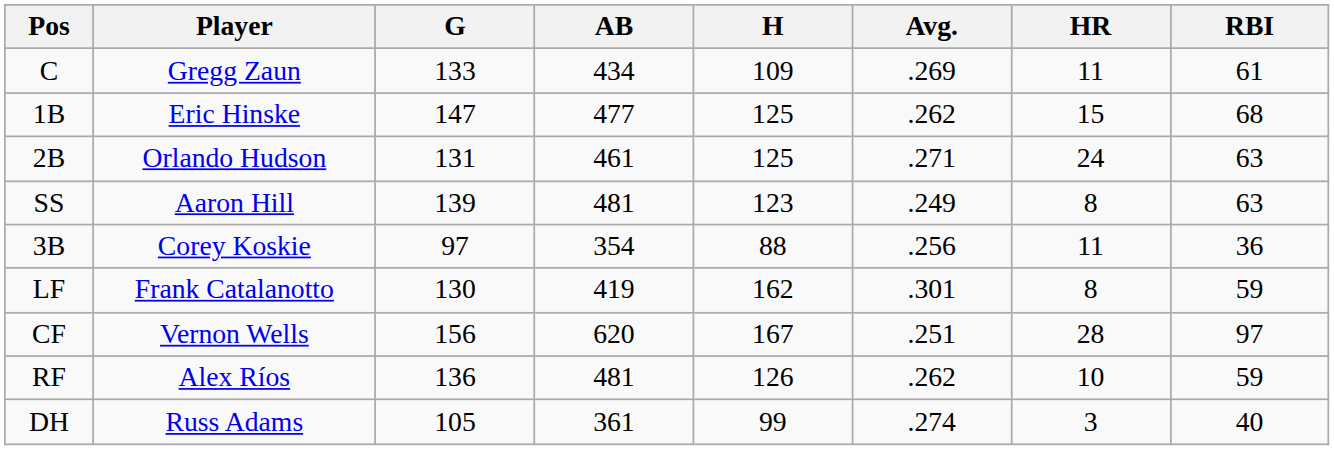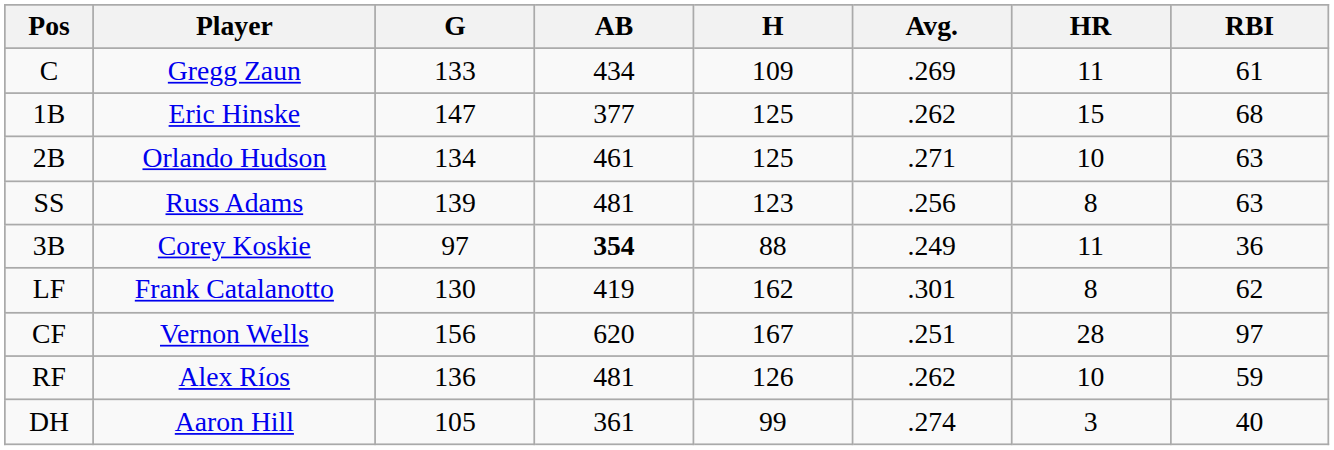1B | AB: 477 -> 377
2B | G: 131 -> 134
2B | HR: 24 -> 10
SS | Player: Aaron Hill -> Russ Adams
SS | Avg.: .249 -> .256
3B | AB: normal -> bold
3B | Avg.: .256 -> .249
LF | RBI: 59 -> 62
DH | Player: Russ Adams -> Aaron Hill
